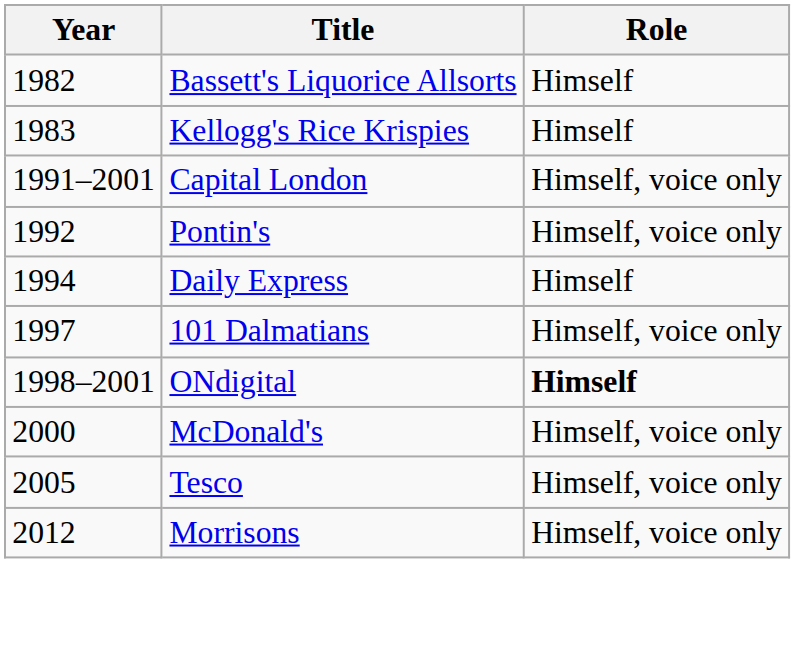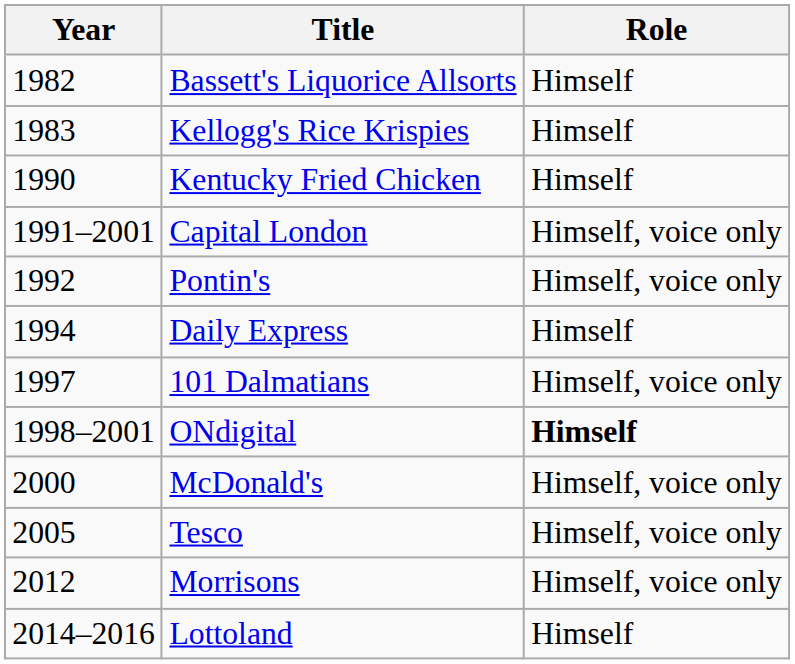+ row: 1990 | Kentucky Fried Chicken | Himself
+ row: 2014–2016 | Lottoland | Himself
